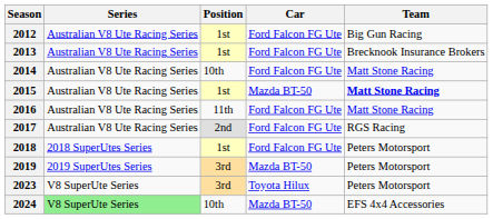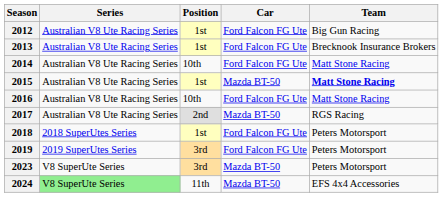2016 | Position: 11th -> 10th
2017 | Car: Ford Falcon FG Ute -> Mazda BT-50
2019 | Car: Mazda BT-50 -> Ford Falcon FG Ute
2023 | Car: Toyota Hilux -> Mazda BT-50
2024 | Position: 10th -> 11th
